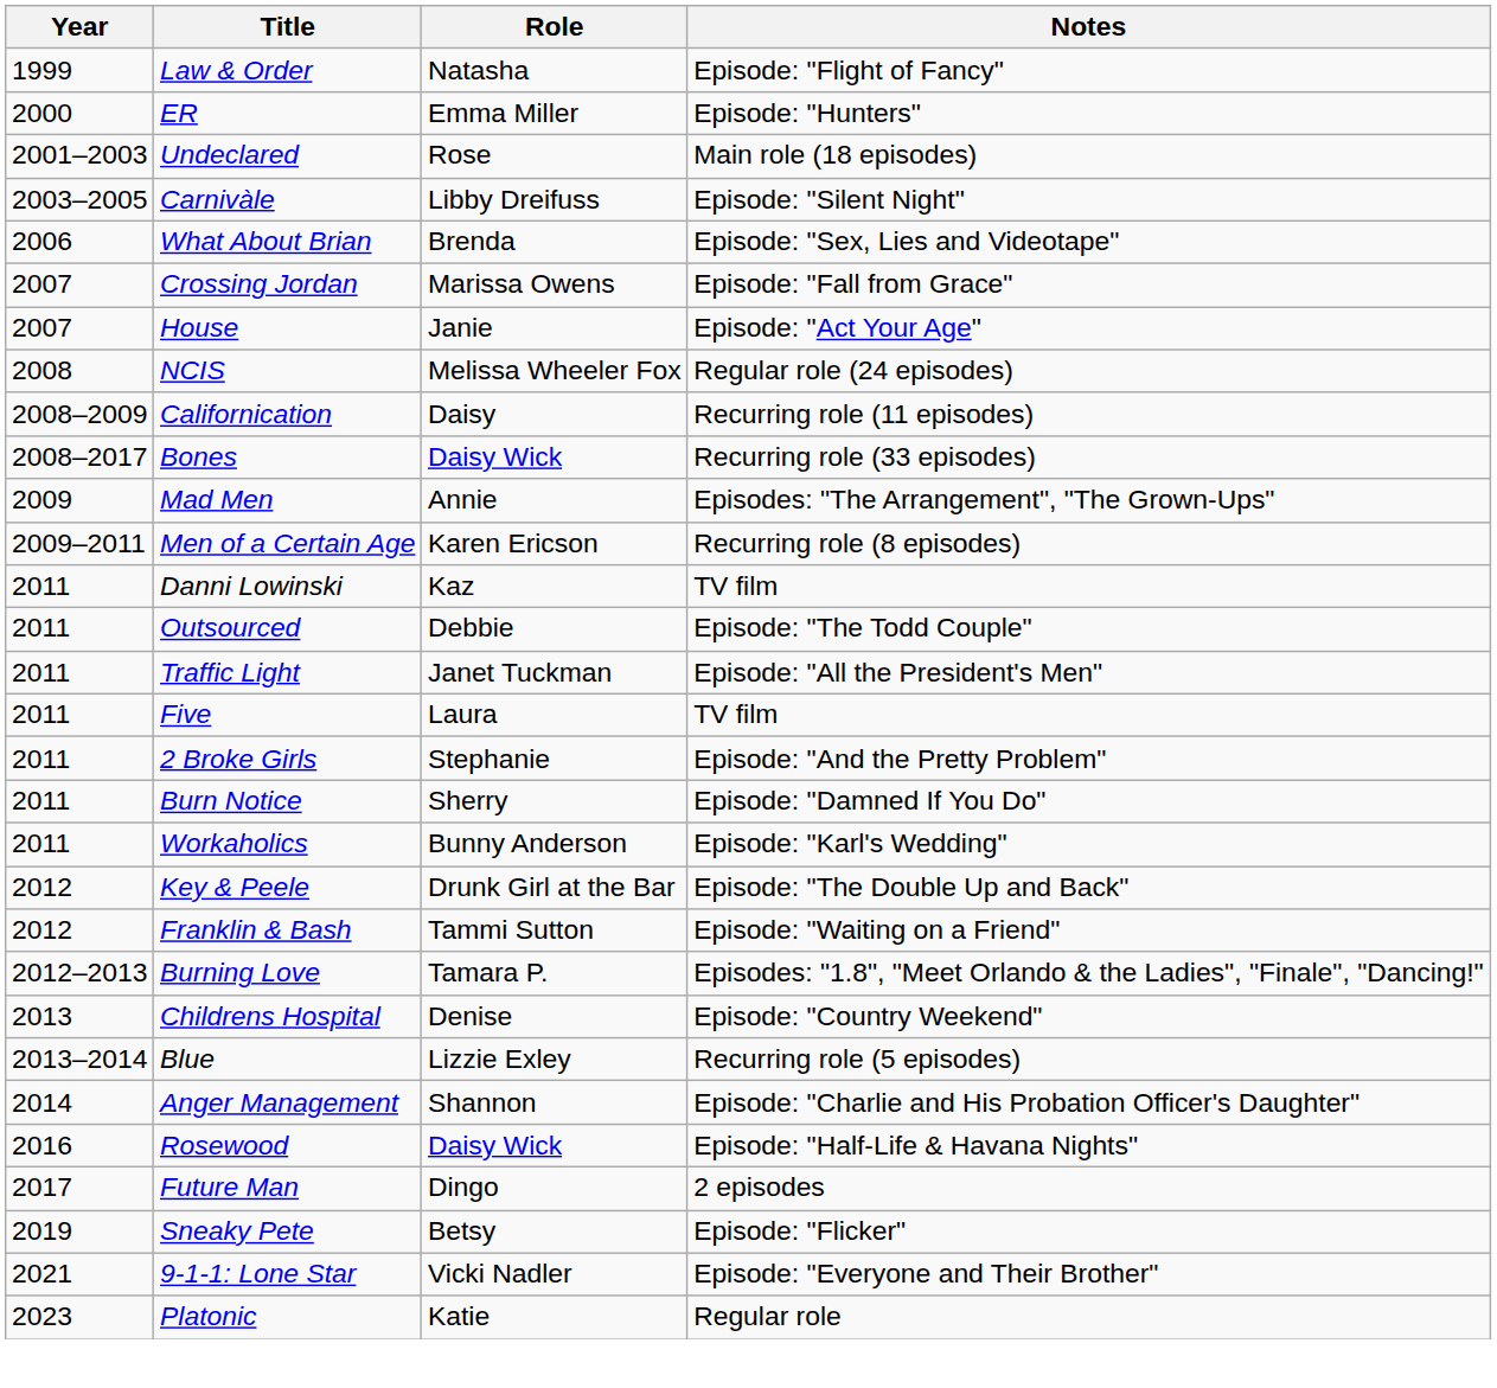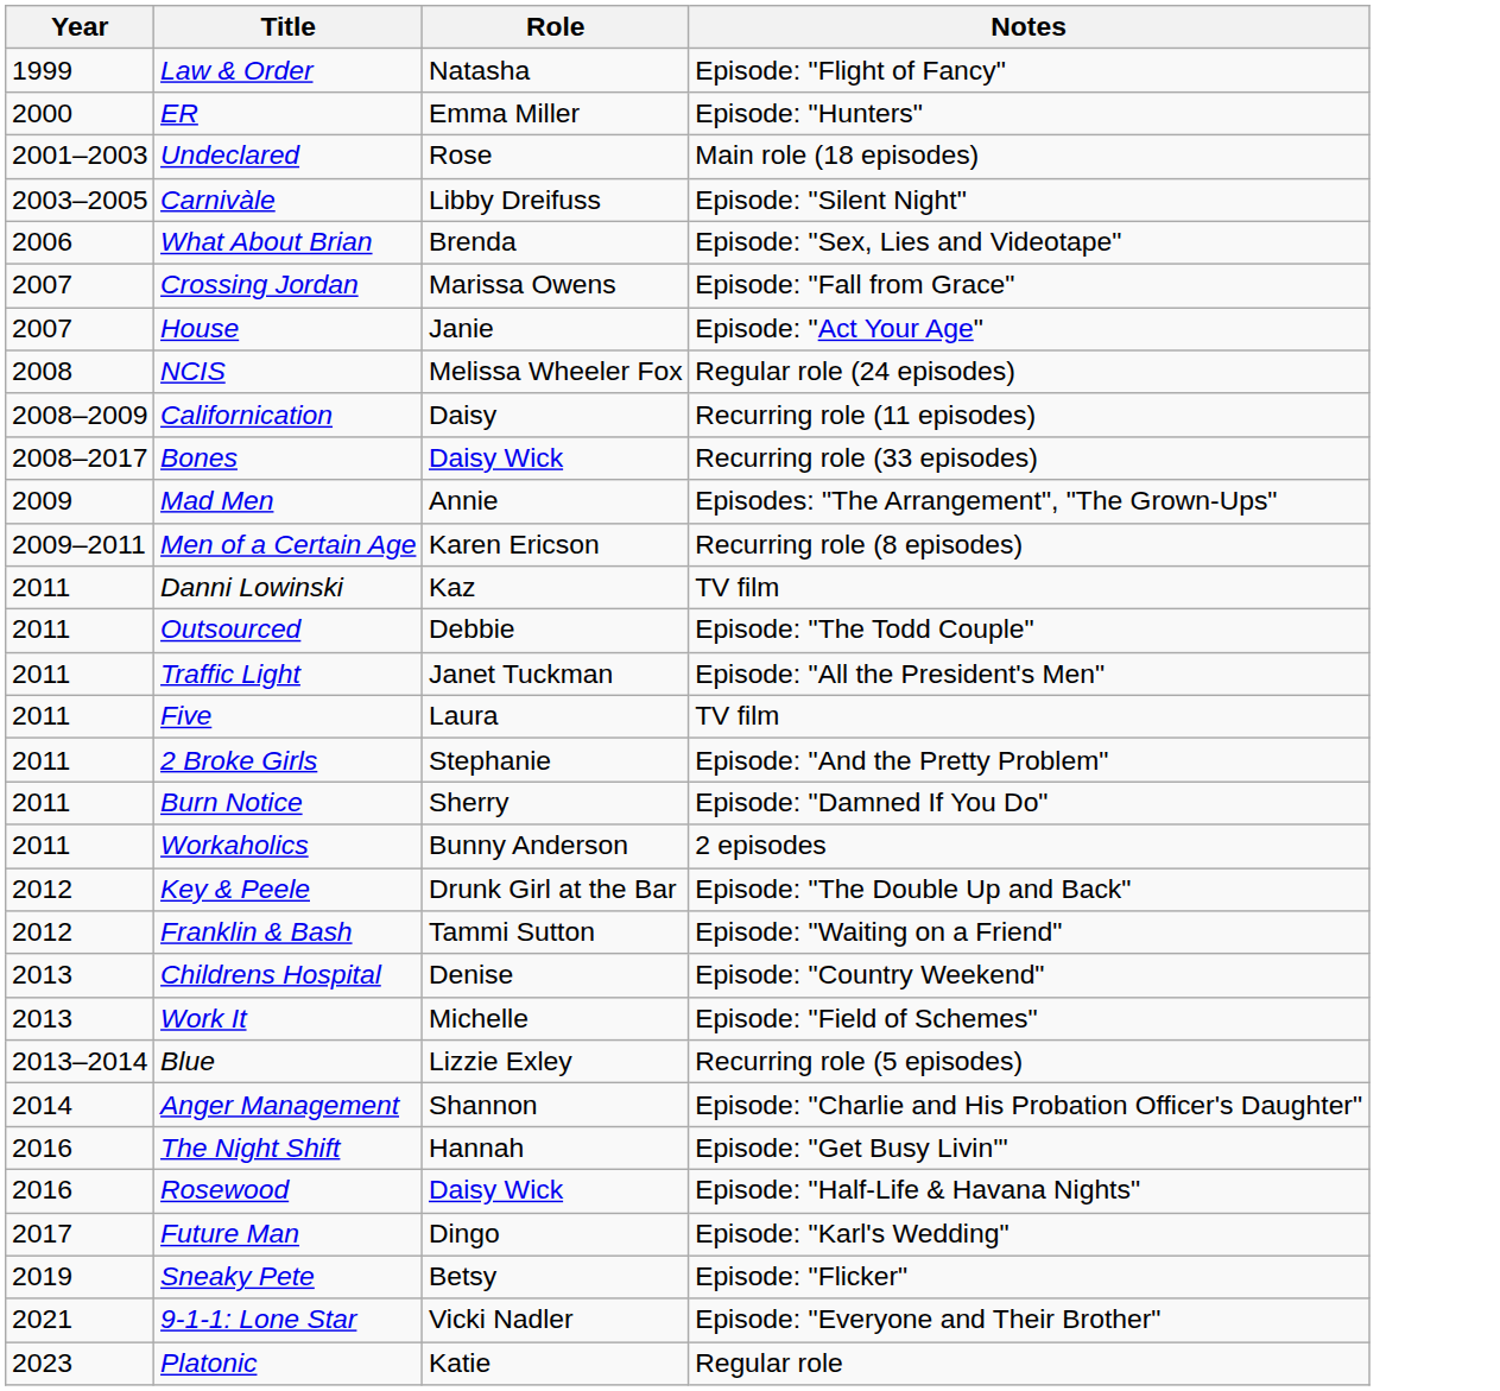Workaholics | Notes: Episode: "Karl's Wedding" -> 2 episodes
- row: 2012–2013 | Burning Love | Tamara P. | Episodes: "1.8", "Meet Orlando & the Ladies", "Finale", "Dancing!"
+ row: 2013 | Work It | Michelle | Episode: "Field of Schemes"
+ row: 2016 | The Night Shift | Hannah | Episode: "Get Busy Livin'"
Future Man | Notes: 2 episodes -> Episode: "Karl's Wedding"
